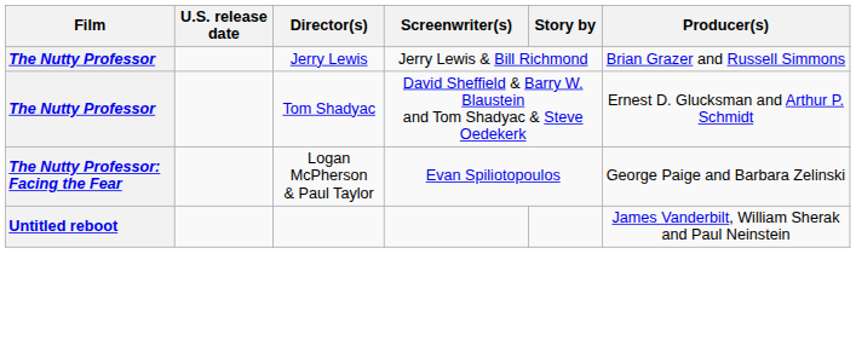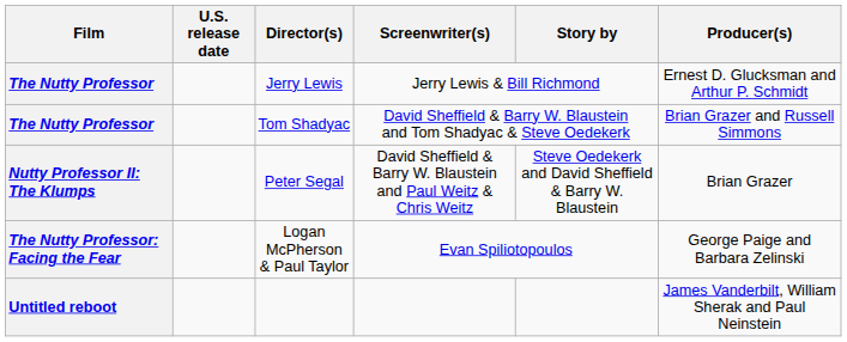Jerry Lewis | Producer(s): Brian Grazer and Russell Simmons -> Ernest D. Glucksman and Arthur P. Schmidt
Tom Shadyac | Producer(s): Ernest D. Glucksman and Arthur P. Schmidt -> Brian Grazer and Russell Simmons
+ row: Nutty Professor II: The Klumps | Peter Segal | David Sheffield & Barry W. Blaustein and Paul Weitz & Chris Weitz | Steve Oedekerk and David Sheffield & Barry W. Blaustein | Brian Grazer
